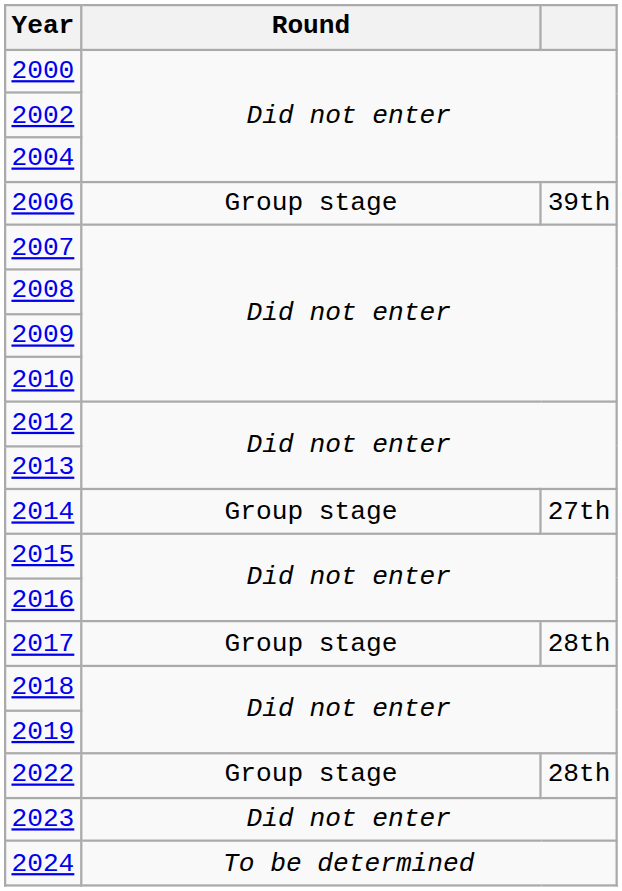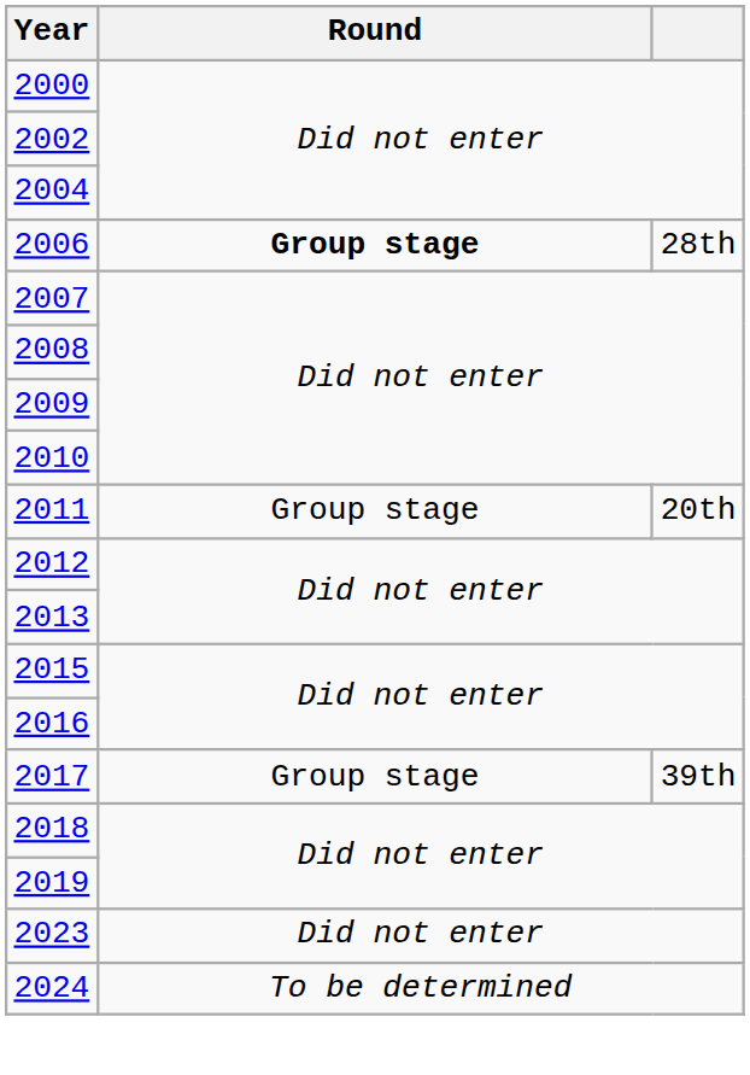2006 | Round: normal -> bold
2006 | column 3: 39th -> 28th
+ row: 2011 | Group stage | 20th
- row: 2014 | Group stage | 27th
2017 | column 3: 28th -> 39th
- row: 2022 | Group stage | 28th
